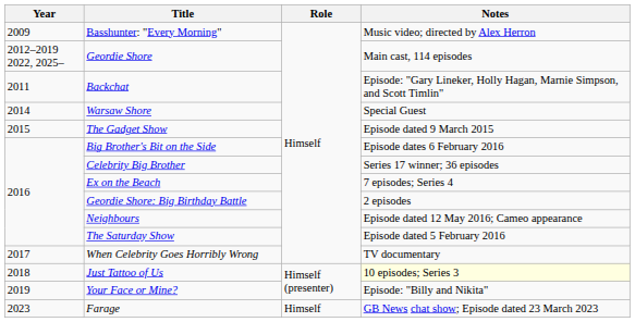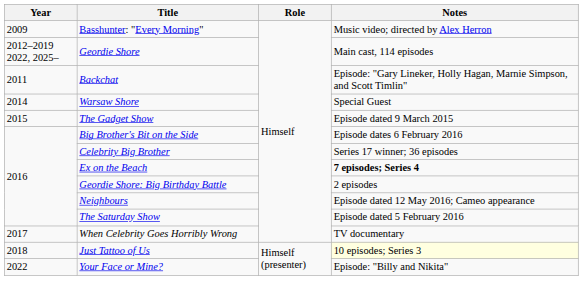Ex on the Beach | Notes: normal -> bold
Your Face or Mine? | Year: 2019 -> 2022
- row: 2023 | Farage | Himself | GB News chat show; Episode dated 23 March 2023
